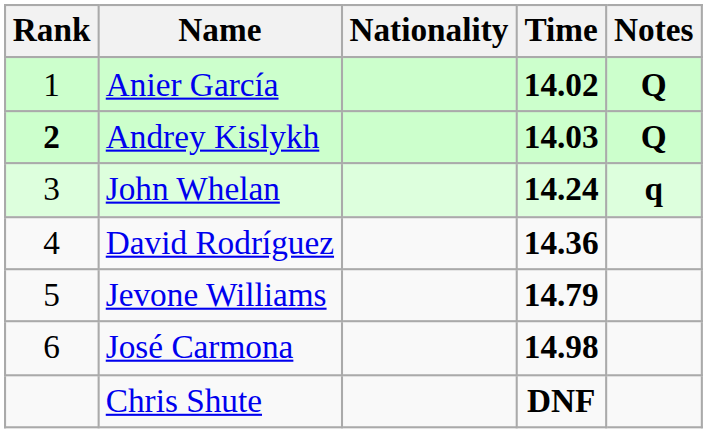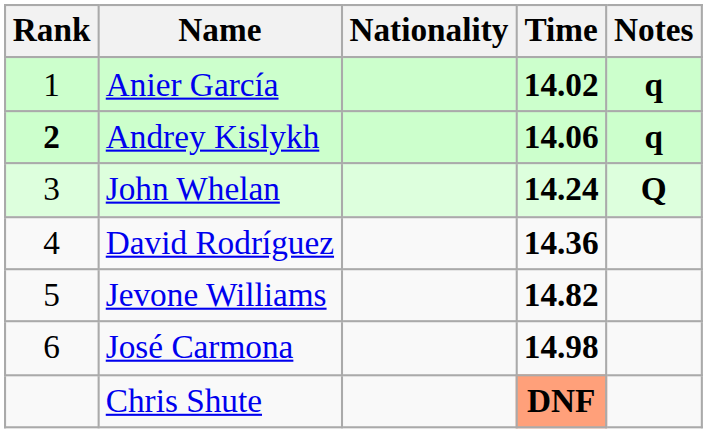Anier García | Notes: Q -> q
Andrey Kislykh | Time: 14.03 -> 14.06
Andrey Kislykh | Notes: Q -> q
John Whelan | Notes: q -> Q
Jevone Williams | Time: 14.79 -> 14.82
Chris Shute | Time: no background -> lightsalmon background
